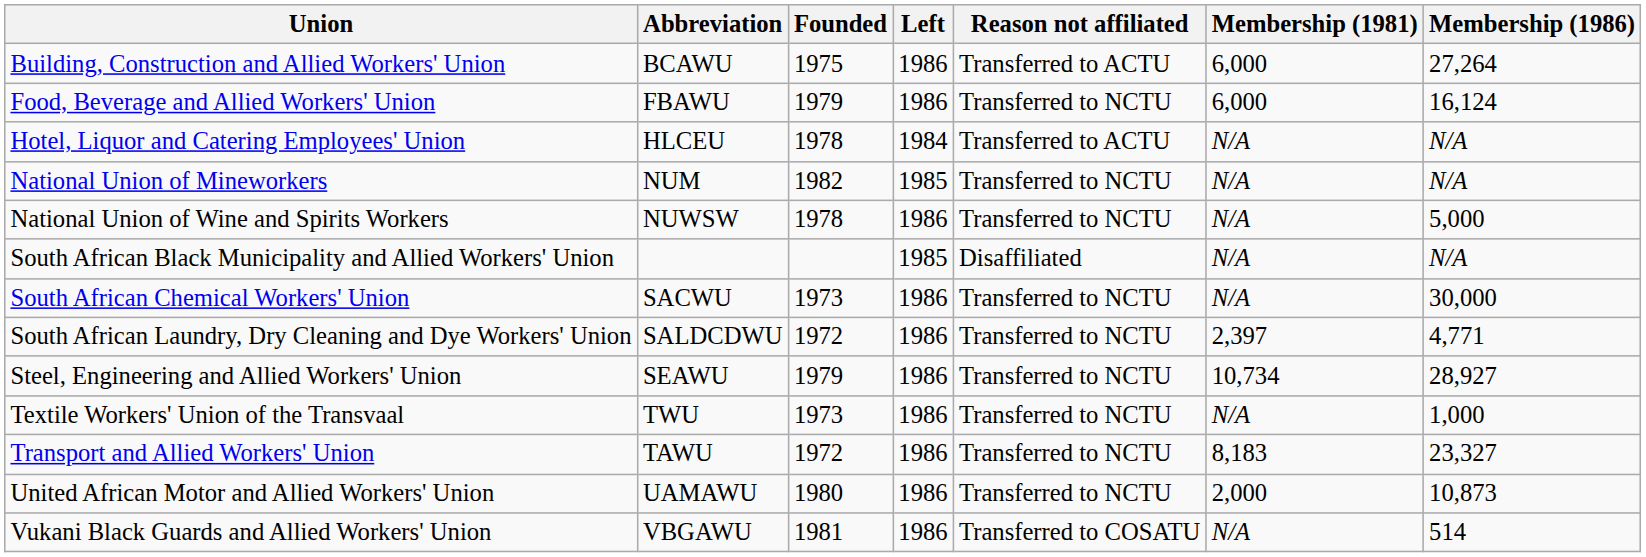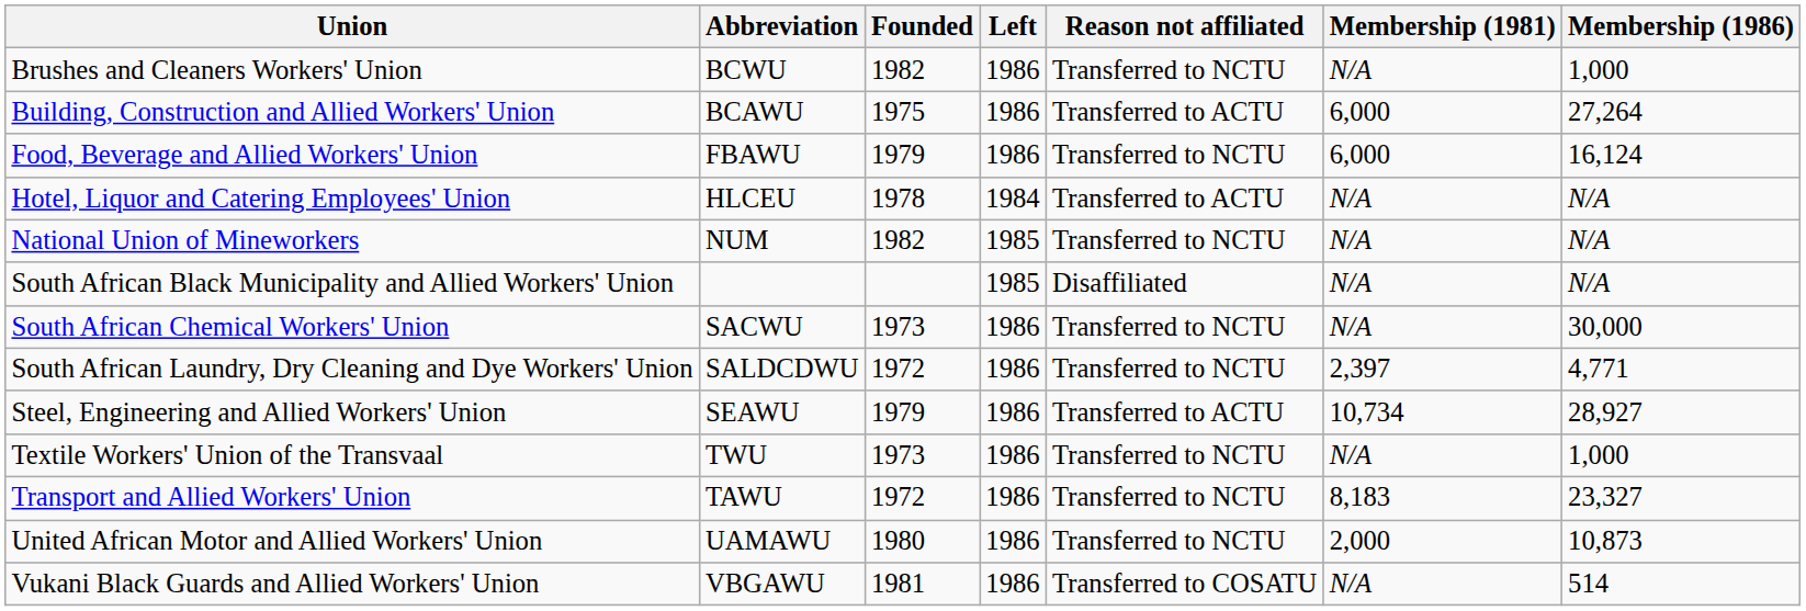+ row: Brushes and Cleaners Workers' Union | BCWU | 1982 | 1986 | Transferred to NCTU | N/A | 1,000
- row: National Union of Wine and Spirits Workers | NUWSW | 1978 | 1986 | Transferred to NCTU | N/A | 5,000
Steel, Engineering and Allied Workers' Union | Reason not affiliated: Transferred to NCTU -> Transferred to ACTU
